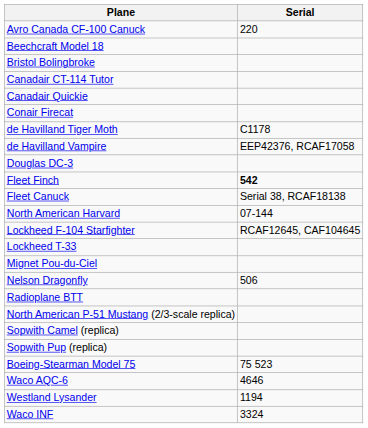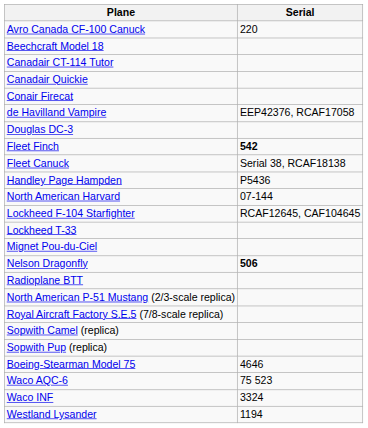- row: Bristol Bolingbroke
- row: de Havilland Tiger Moth | C1178
+ row: Handley Page Hampden | P5436
Nelson Dragonfly | Serial: normal -> bold
+ row: Royal Aircraft Factory S.E.5 (7/8-scale replica)
Boeing-Stearman Model 75 | Serial: 75 523 -> 4646
Waco AQC-6 | Serial: 4646 -> 75 523
rows swapped: Waco INF <-> Westland Lysander
